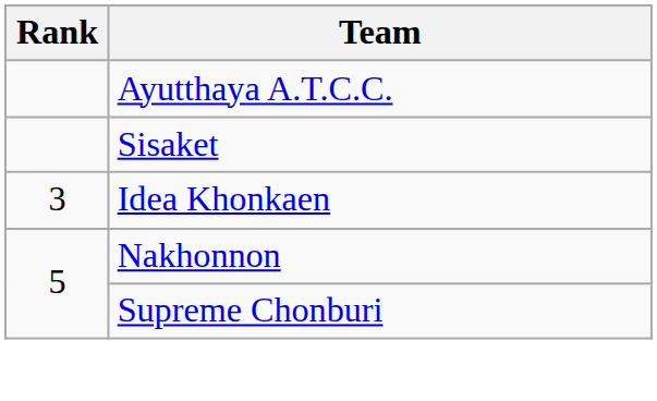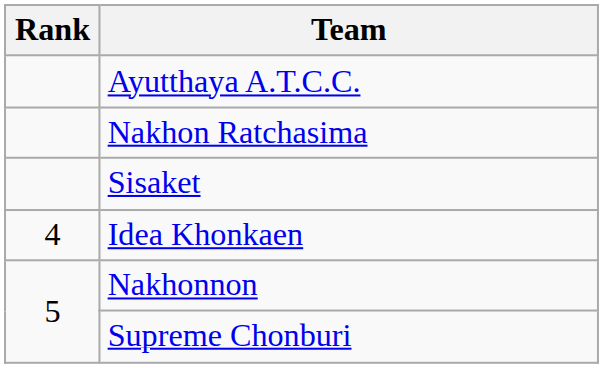+ row: Nakhon Ratchasima
Idea Khonkaen | Rank: 3 -> 4
